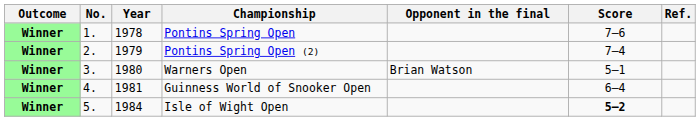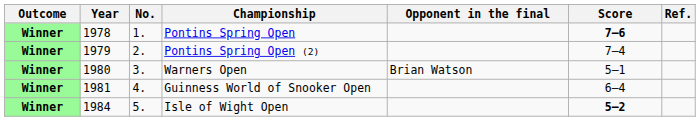columns swapped: No. <-> Year
Pontins Spring Open | Score: normal -> bold
